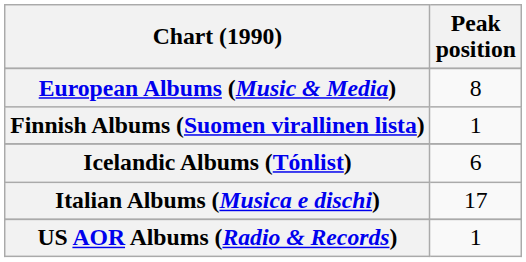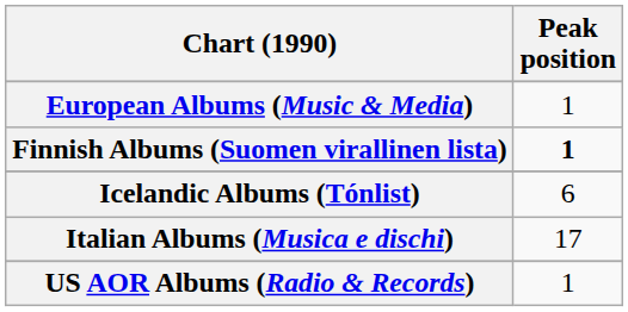European Albums (Music & Media) | Peak position: 8 -> 1
Finnish Albums (Suomen virallinen lista) | Peak position: normal -> bold
